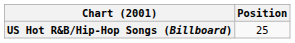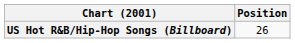US Hot R&B/Hip-Hop Songs (Billboard) | Position: 25 -> 26
